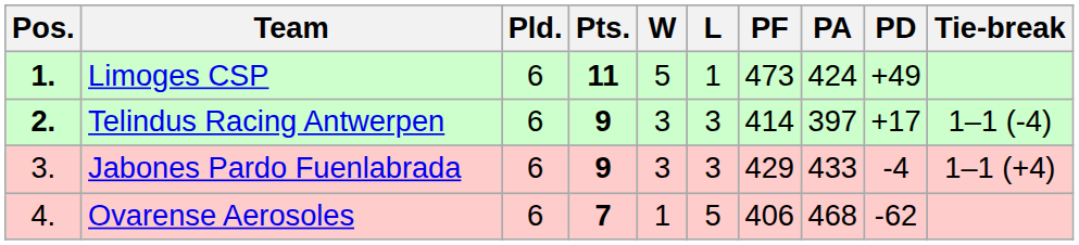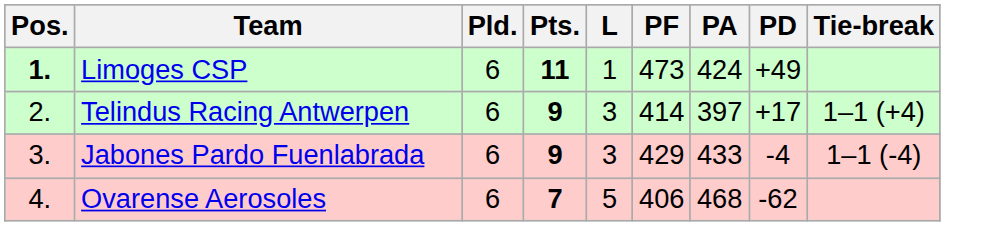- column: W | 5 | 3 | 3 | 1
Telindus Racing Antwerpen | Pos.: bold -> normal
Telindus Racing Antwerpen | Tie-break: 1–1 (-4) -> 1–1 (+4)
Jabones Pardo Fuenlabrada | Tie-break: 1–1 (+4) -> 1–1 (-4)
